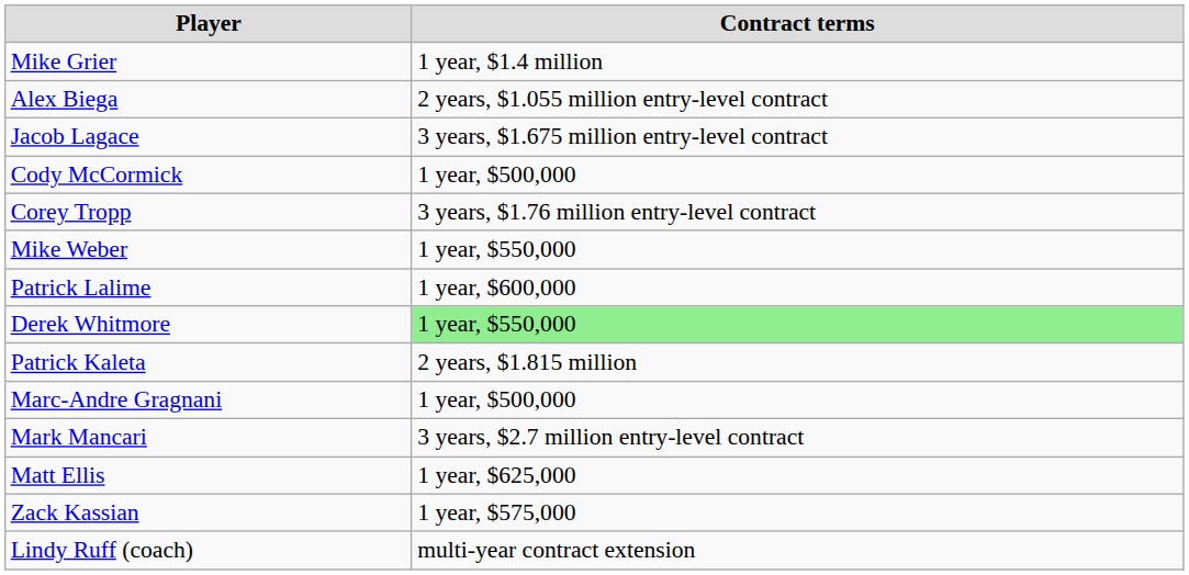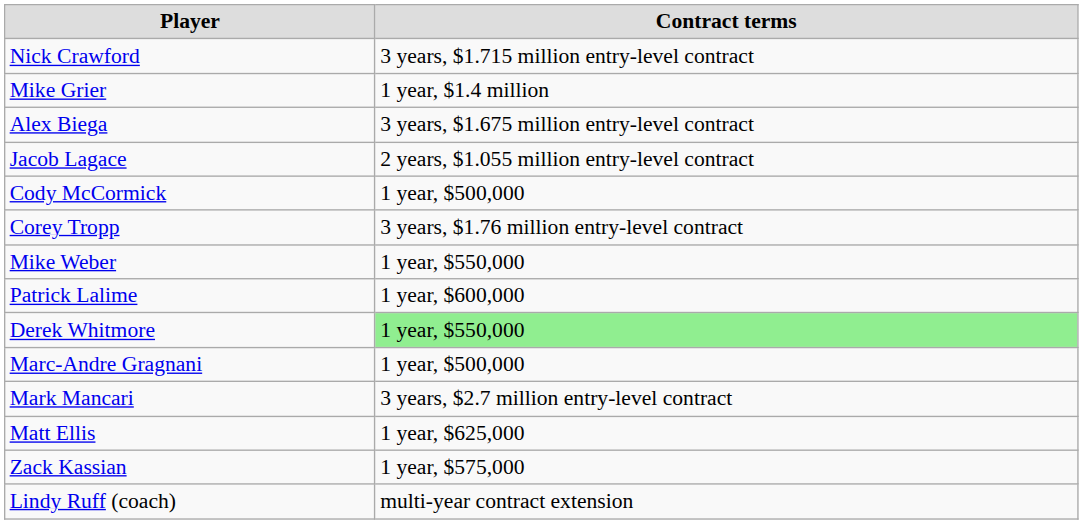+ row: Nick Crawford | 3 years, $1.715 million entry-level contract
Alex Biega | Contract terms: 2 years, $1.055 million entry-level contract -> 3 years, $1.675 million entry-level contract
Jacob Lagace | Contract terms: 3 years, $1.675 million entry-level contract -> 2 years, $1.055 million entry-level contract
- row: Patrick Kaleta | 2 years, $1.815 million
